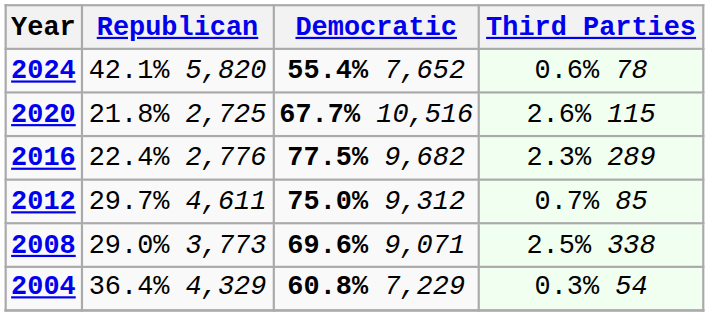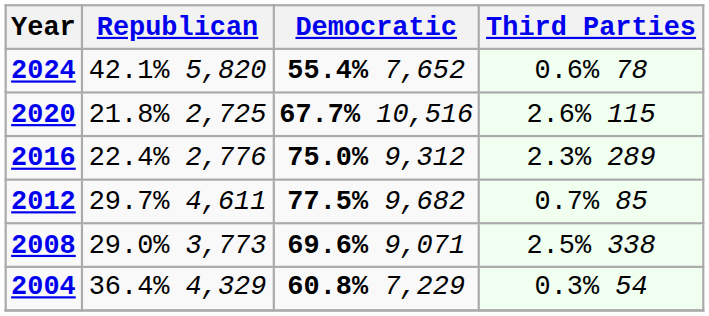2016 | Democratic: 77.5% 9,682 -> 75.0% 9,312
2012 | Democratic: 75.0% 9,312 -> 77.5% 9,682
